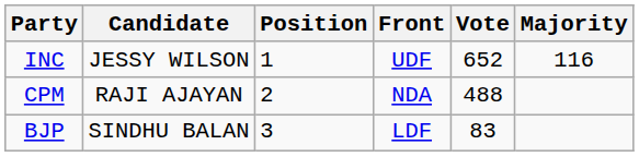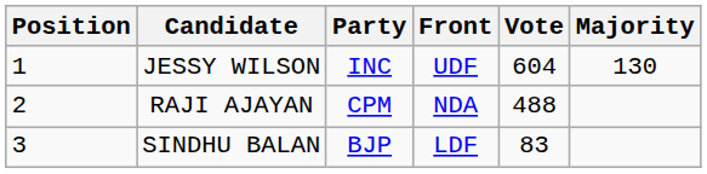columns swapped: Position <-> Party
JESSY WILSON | Vote: 652 -> 604
JESSY WILSON | Majority: 116 -> 130
